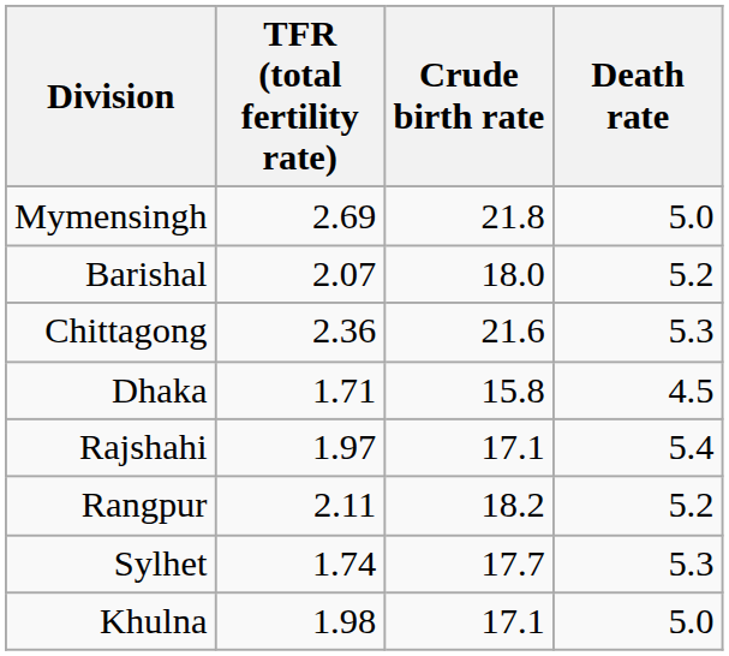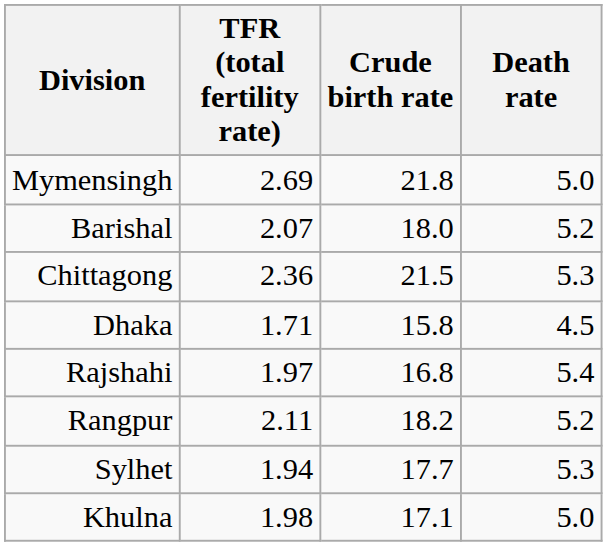Chittagong | Crude birth rate: 21.6 -> 21.5
Rajshahi | Crude birth rate: 17.1 -> 16.8
Sylhet | TFR (total fertility rate): 1.74 -> 1.94
